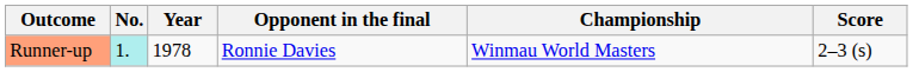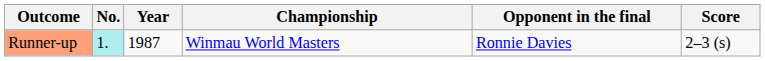columns swapped: Championship <-> Opponent in the final
Runner-up | Year: 1978 -> 1987
